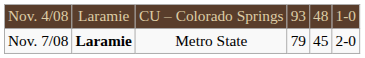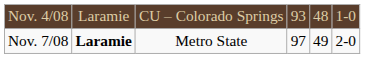Nov. 7/08 | column 4: 79 -> 97
Nov. 7/08 | column 5: 45 -> 49
